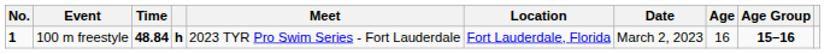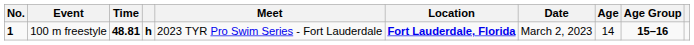100 m freestyle | Time: 48.84 -> 48.81
100 m freestyle | Location: normal -> bold
100 m freestyle | Age: 16 -> 14
